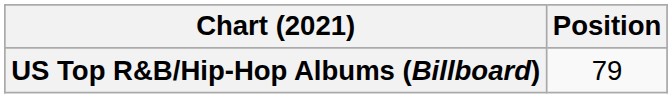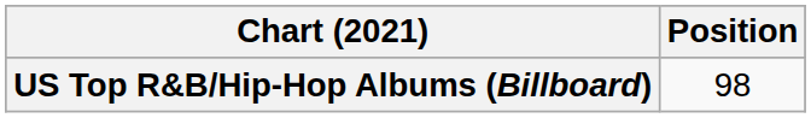US Top R&B/Hip-Hop Albums (Billboard) | Position: 79 -> 98
